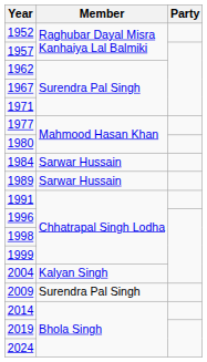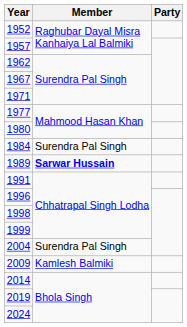1984 | Member: Sarwar Hussain -> Surendra Pal Singh
1989 | Member: normal -> bold
2004 | Member: Kalyan Singh -> Surendra Pal Singh
2009 | Member: Surendra Pal Singh -> Kamlesh Balmiki
